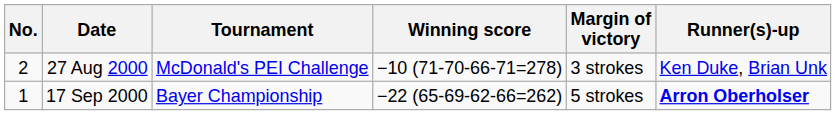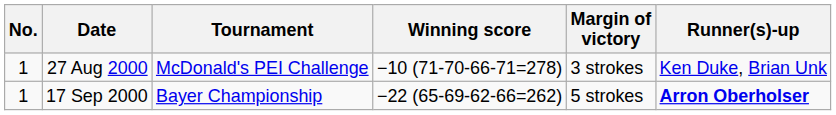27 Aug 2000 | No.: 2 -> 1
